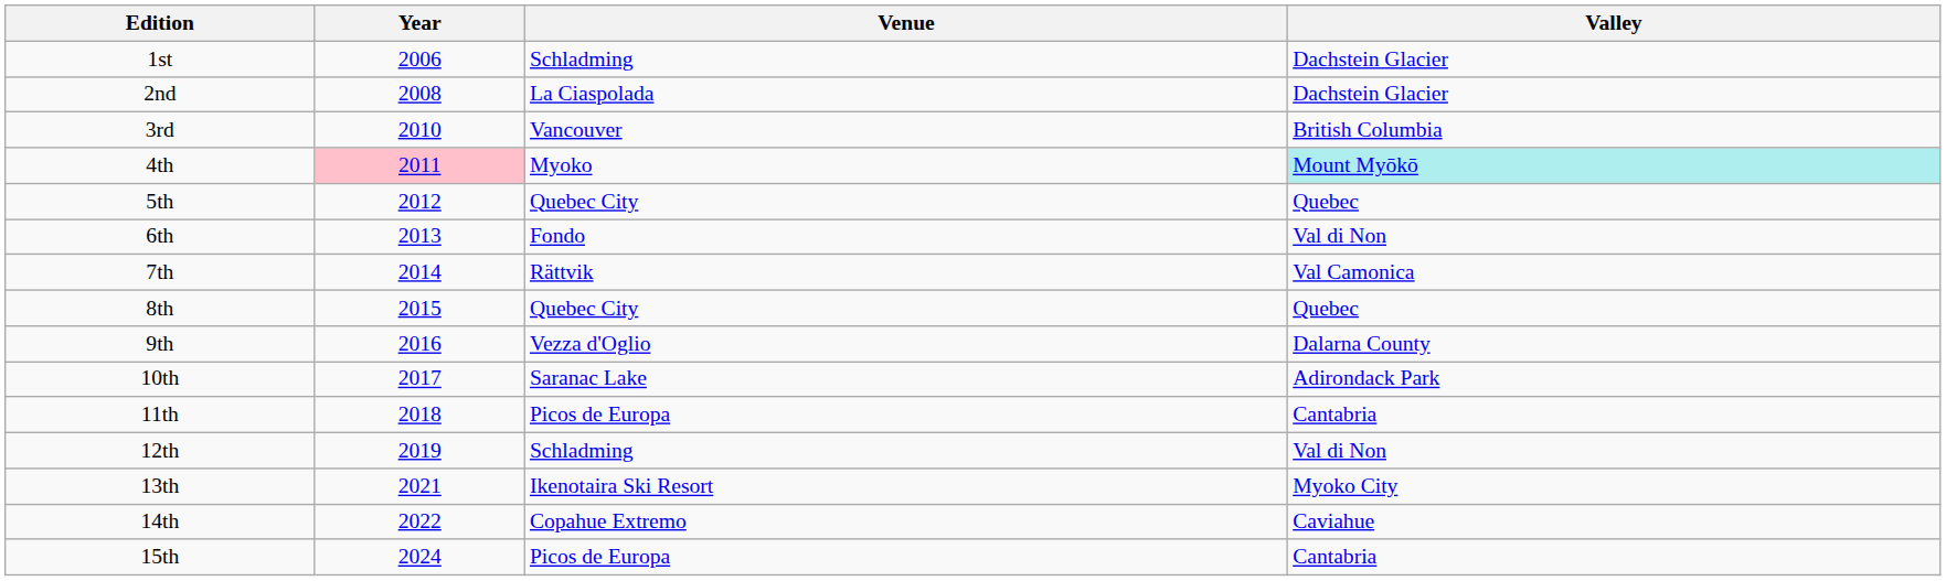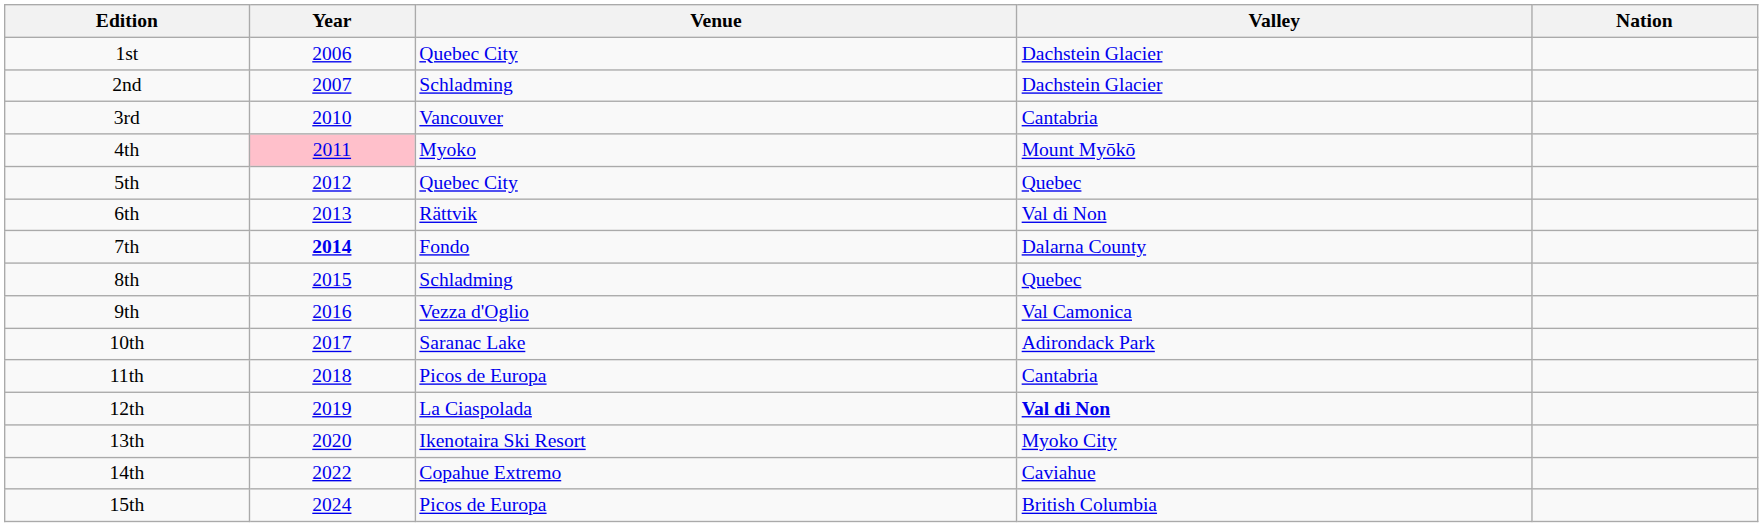+ column: Nation
1st | Venue: Schladming -> Quebec City
2nd | Year: 2008 -> 2007
2nd | Venue: La Ciaspolada -> Schladming
3rd | Valley: British Columbia -> Cantabria
4th | Valley: paleturquoise background -> no background
6th | Venue: Fondo -> Rättvik
7th | Year: normal -> bold
7th | Venue: Rättvik -> Fondo
7th | Valley: Val Camonica -> Dalarna County
8th | Venue: Quebec City -> Schladming
9th | Valley: Dalarna County -> Val Camonica
12th | Venue: Schladming -> La Ciaspolada
12th | Valley: normal -> bold
13th | Year: 2021 -> 2020
15th | Valley: Cantabria -> British Columbia
